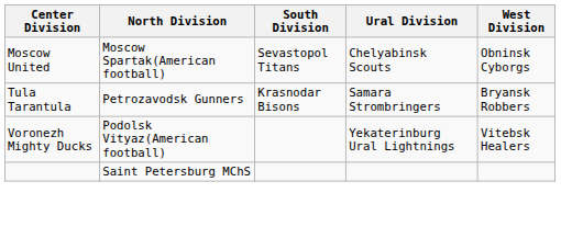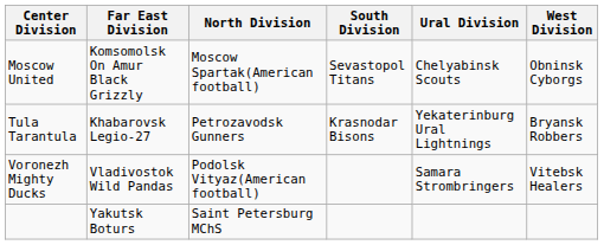+ column: Far East Division | Komsomolsk On Amur Black Grizzly | Khabarovsk Legio-27 | Vladivostok Wild Pandas | Yakutsk Boturs
Tula Tarantula | Ural Division: Samara Strombringers -> Yekaterinburg Ural Lightnings
Voronezh Mighty Ducks | Ural Division: Yekaterinburg Ural Lightnings -> Samara Strombringers
